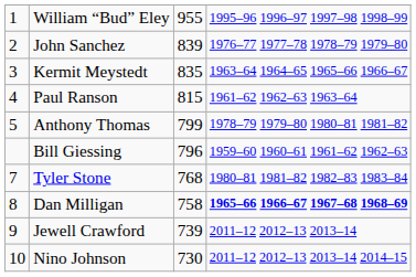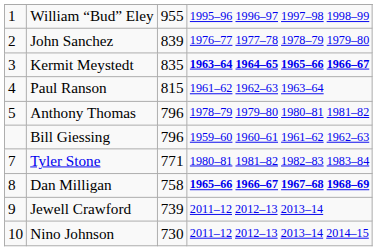Kermit Meystedt | column 4: normal -> bold
Anthony Thomas | column 3: 799 -> 796
Tyler Stone | column 3: 768 -> 771
